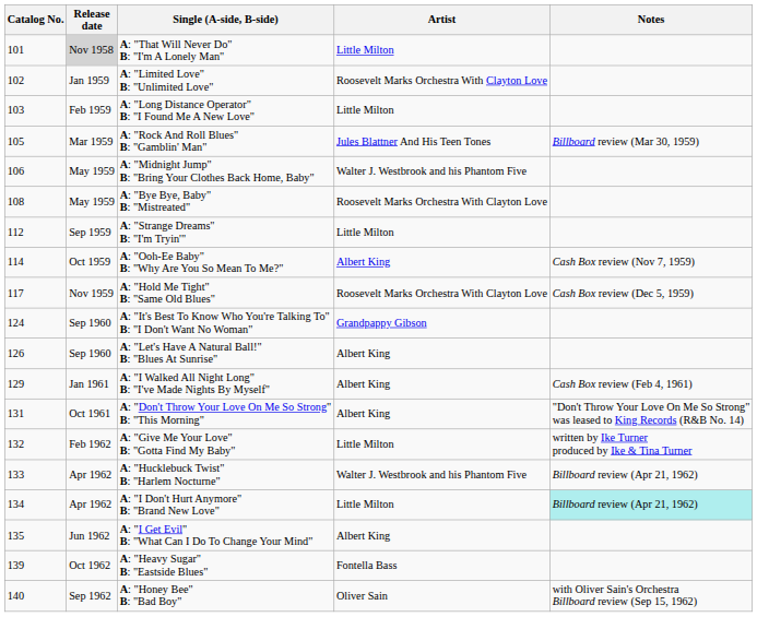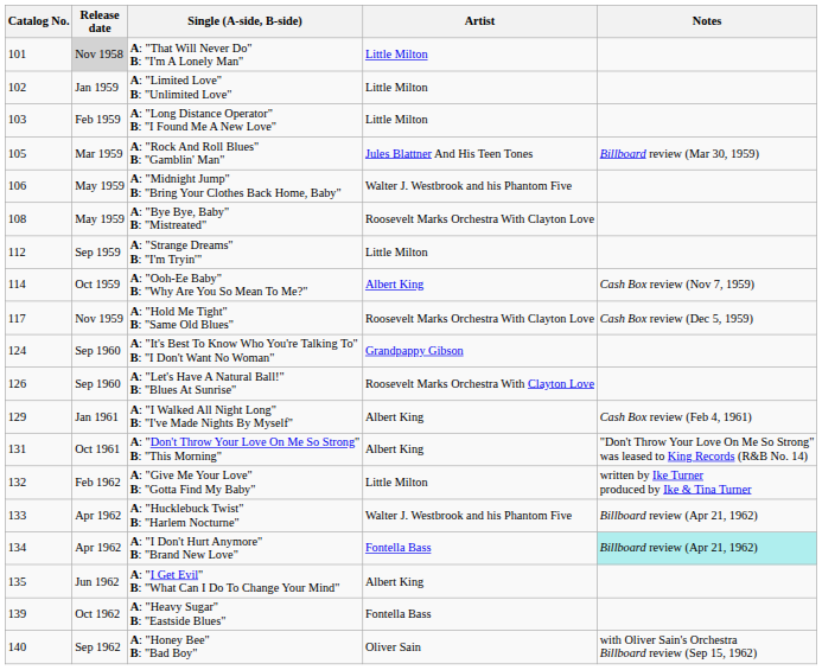A: "Limited Love" B: "Unlimited Love" | Artist: Roosevelt Marks Orchestra With Clayton Love -> Little Milton
A: "Let's Have A Natural Ball!" B: "Blues At Sunrise" | Artist: Albert King -> Roosevelt Marks Orchestra With Clayton Love
A: "I Don't Hurt Anymore" B: "Brand New Love" | Artist: Little Milton -> Fontella Bass
